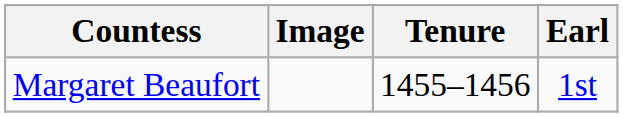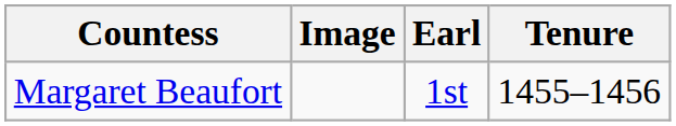columns swapped: Earl <-> Tenure
